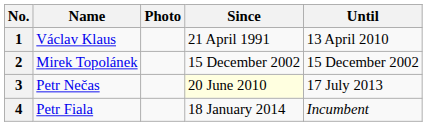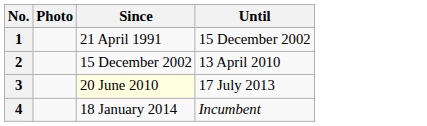- column: Name | Václav Klaus | Mirek Topolánek | Petr Nečas | Petr Fiala
1 | Until: 13 April 2010 -> 15 December 2002
2 | Until: 15 December 2002 -> 13 April 2010
